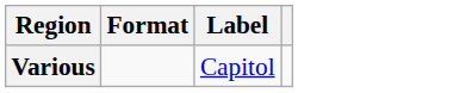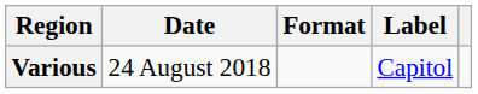+ column: Date | 24 August 2018
